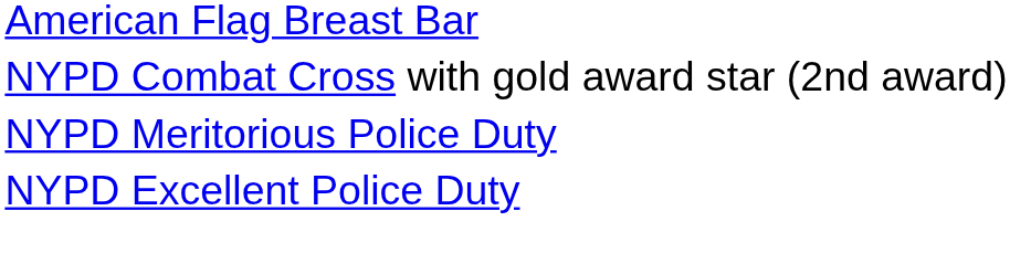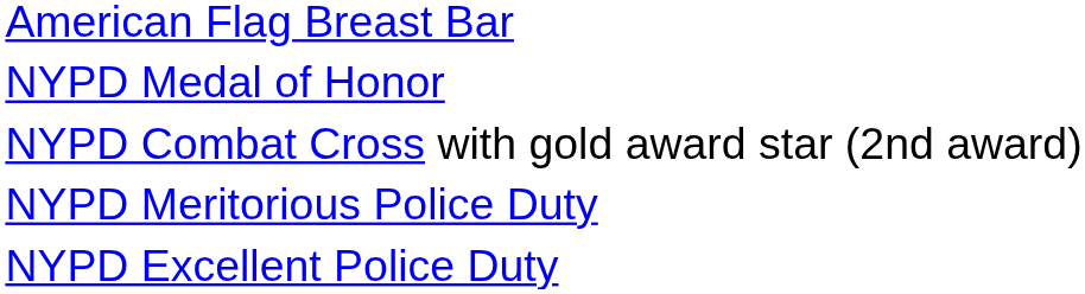+ row: NYPD Medal of Honor
